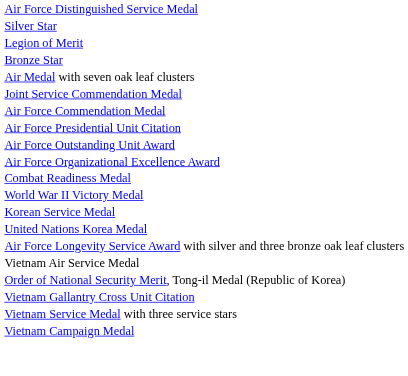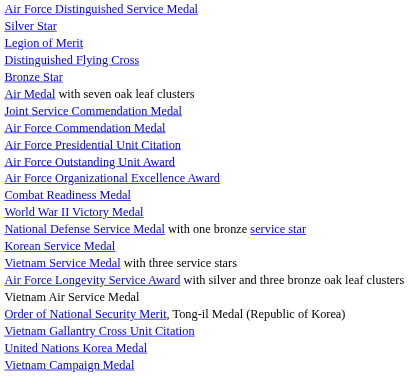+ row: Distinguished Flying Cross
+ row: National Defense Service Medal with one bronze service star
rows swapped: Vietnam Service Medal with three service stars <-> United Nations Korea Medal
